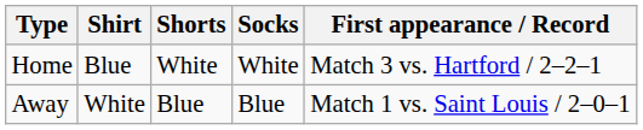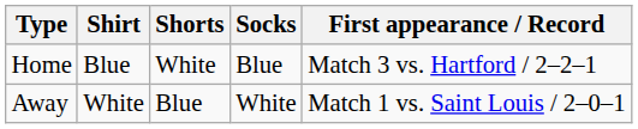Home | Socks: White -> Blue
Away | Socks: Blue -> White
